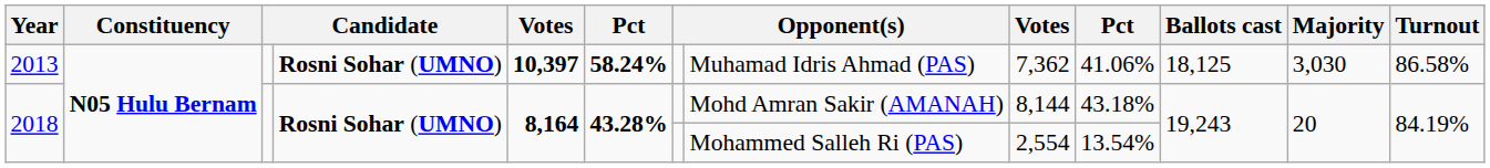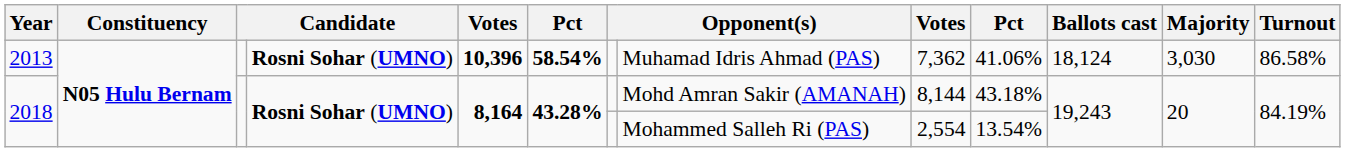2013 | column 5: 10,397 -> 10,396
2013 | column 6: 58.24% -> 58.54%
2013 | Ballots cast: 18,125 -> 18,124
